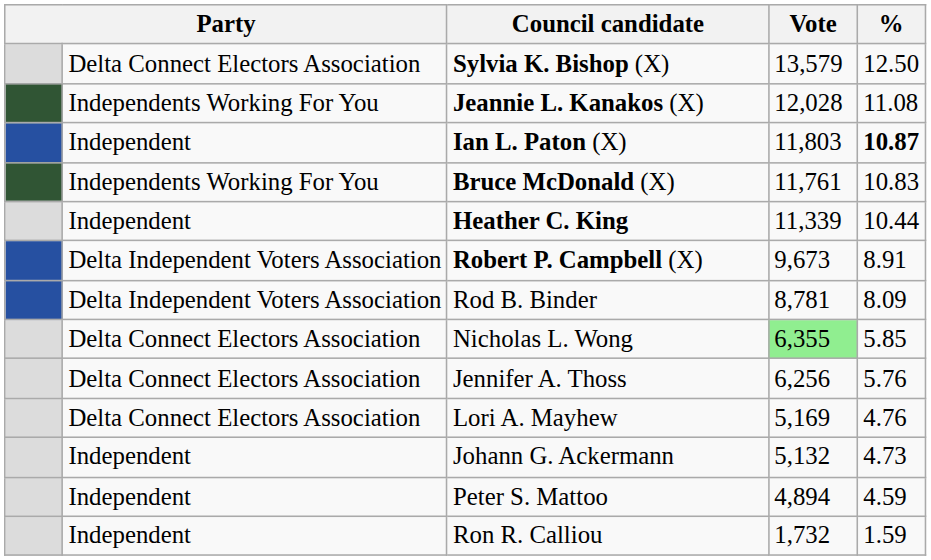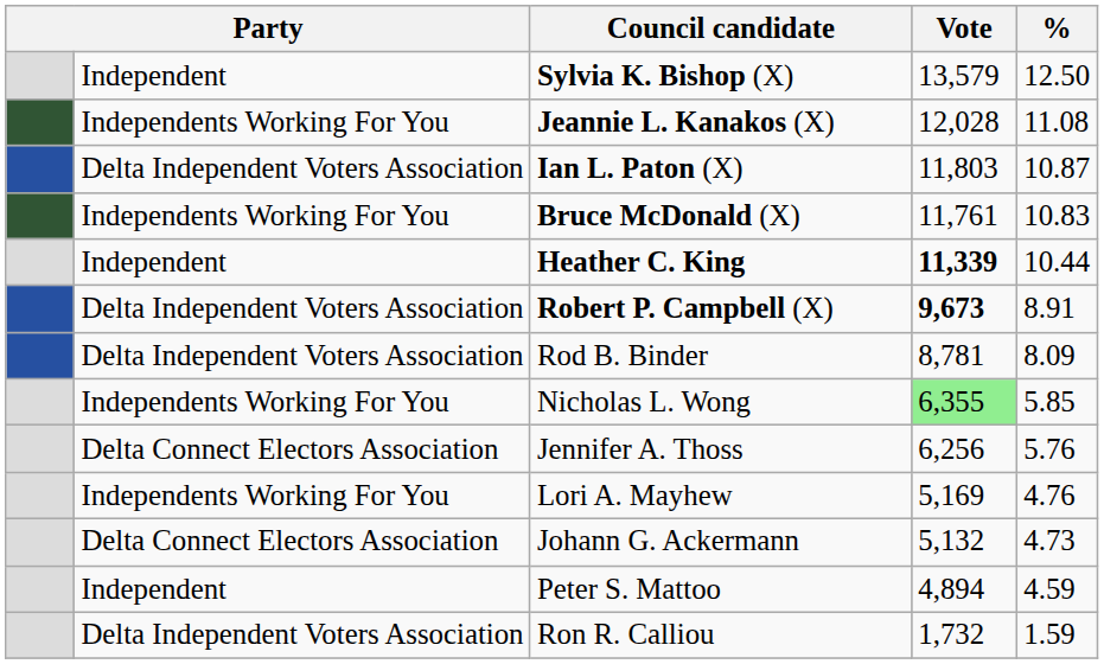Sylvia K. Bishop (X) | column 2: Delta Connect Electors Association -> Independent
Ian L. Paton (X) | column 2: Independent -> Delta Independent Voters Association
Ian L. Paton (X) | %: bold -> normal
Heather C. King | Vote: normal -> bold
Robert P. Campbell (X) | Vote: normal -> bold
Nicholas L. Wong | column 2: Delta Connect Electors Association -> Independents Working For You
Lori A. Mayhew | column 2: Delta Connect Electors Association -> Independents Working For You
Johann G. Ackermann | column 2: Independent -> Delta Connect Electors Association
Ron R. Calliou | column 2: Independent -> Delta Independent Voters Association
